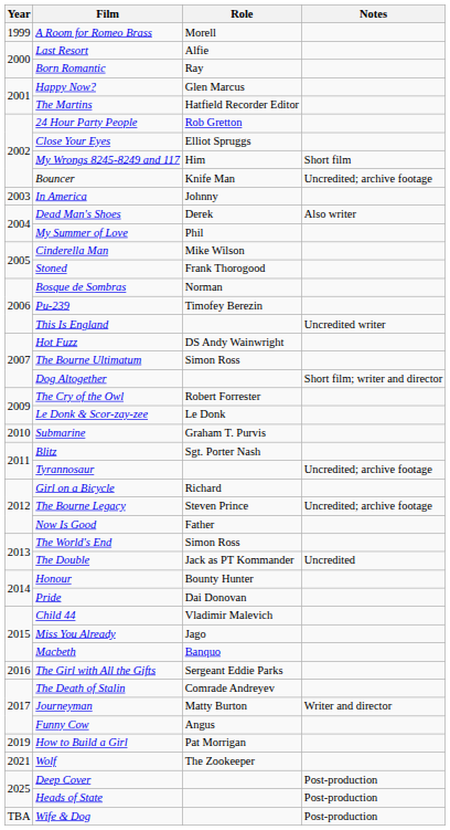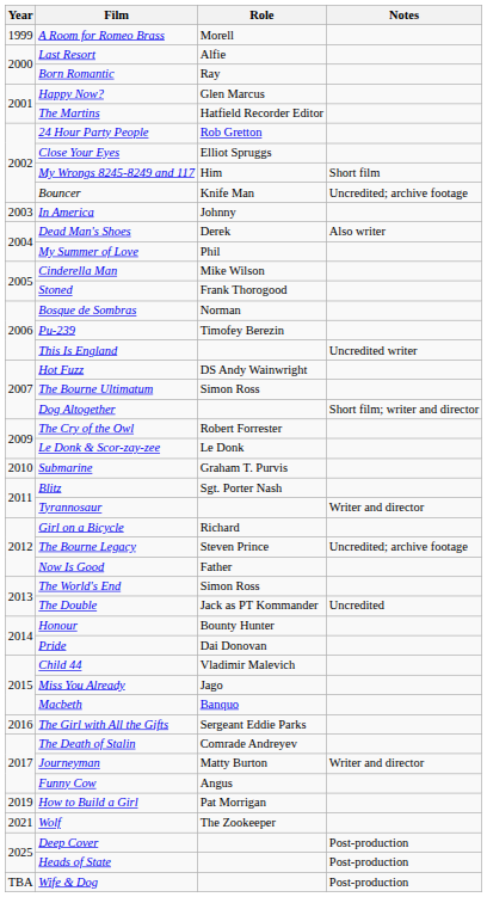Tyrannosaur | Notes: Uncredited; archive footage -> Writer and director
